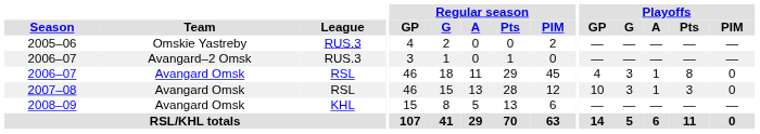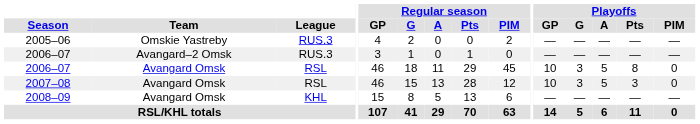2006–07 / Avangard Omsk | Playoffs / GP: 4 -> 10
2006–07 / Avangard Omsk | Playoffs / A: 1 -> 5
2007–08 | Playoffs / A: 1 -> 5
